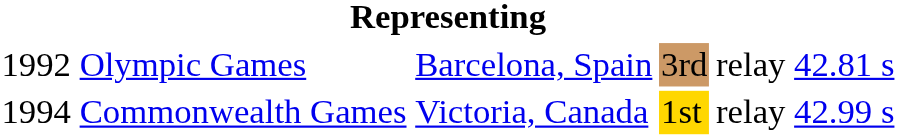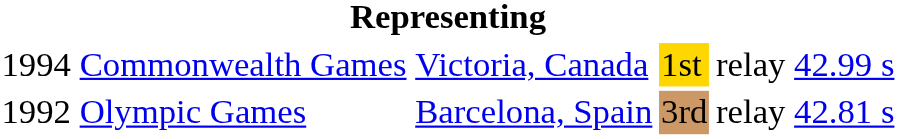rows swapped: Olympic Games <-> Commonwealth Games
